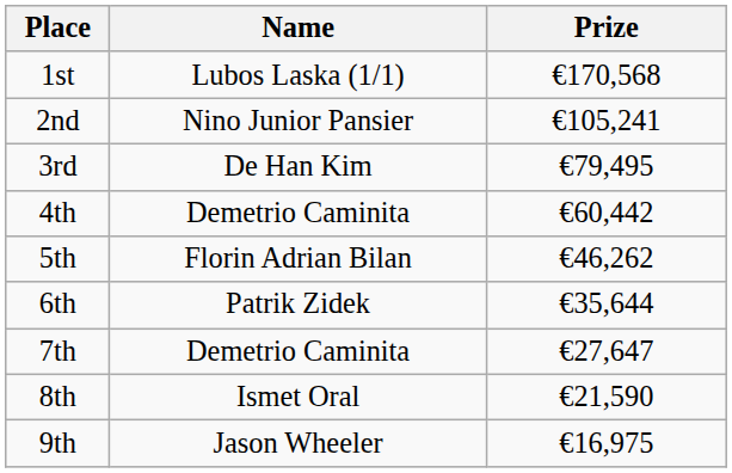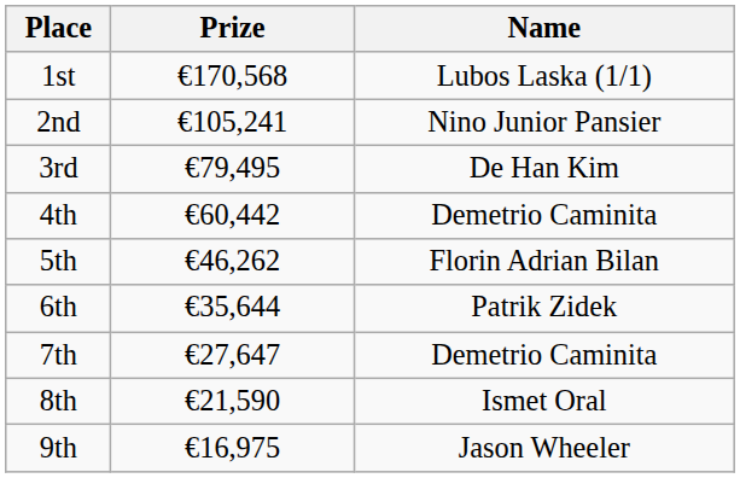columns swapped: Name <-> Prize
